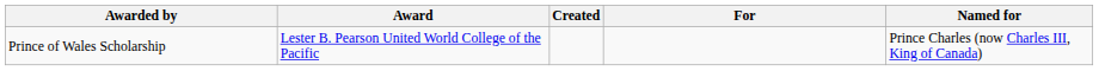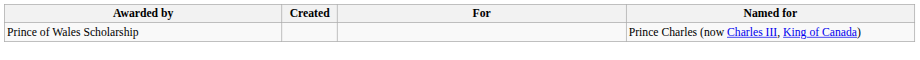- column: Award | Lester B. Pearson United World College of the Pacific
